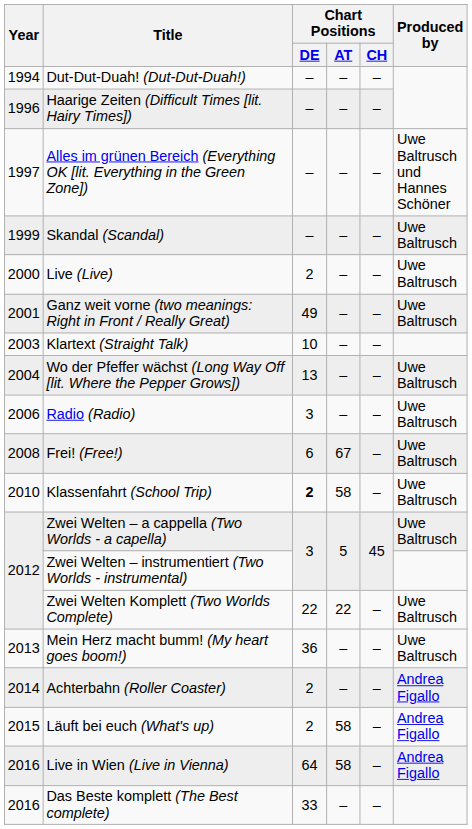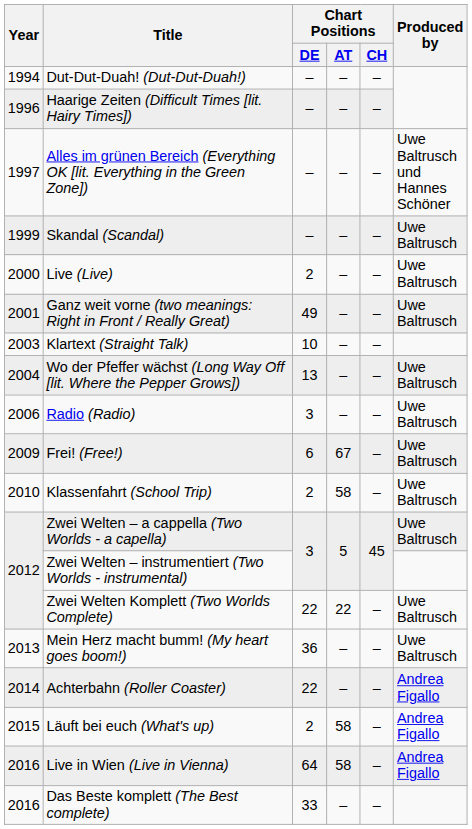Frei! (Free!) | Year: 2008 -> 2009
Klassenfahrt (School Trip) | Chart Positions / DE: bold -> normal
Achterbahn (Roller Coaster) | Chart Positions / DE: 2 -> 22
